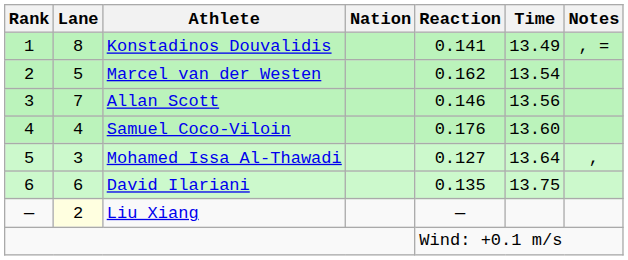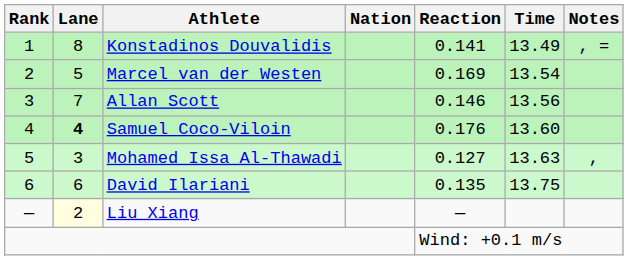Marcel van der Westen | Reaction: 0.162 -> 0.169
Samuel Coco-Viloin | Lane: normal -> bold
Mohamed Issa Al-Thawadi | Time: 13.64 -> 13.63
